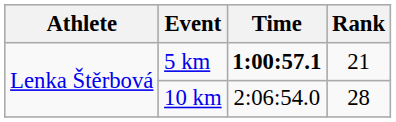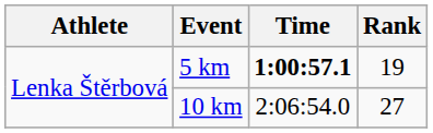5 km | Rank: 21 -> 19
10 km | Rank: 28 -> 27
